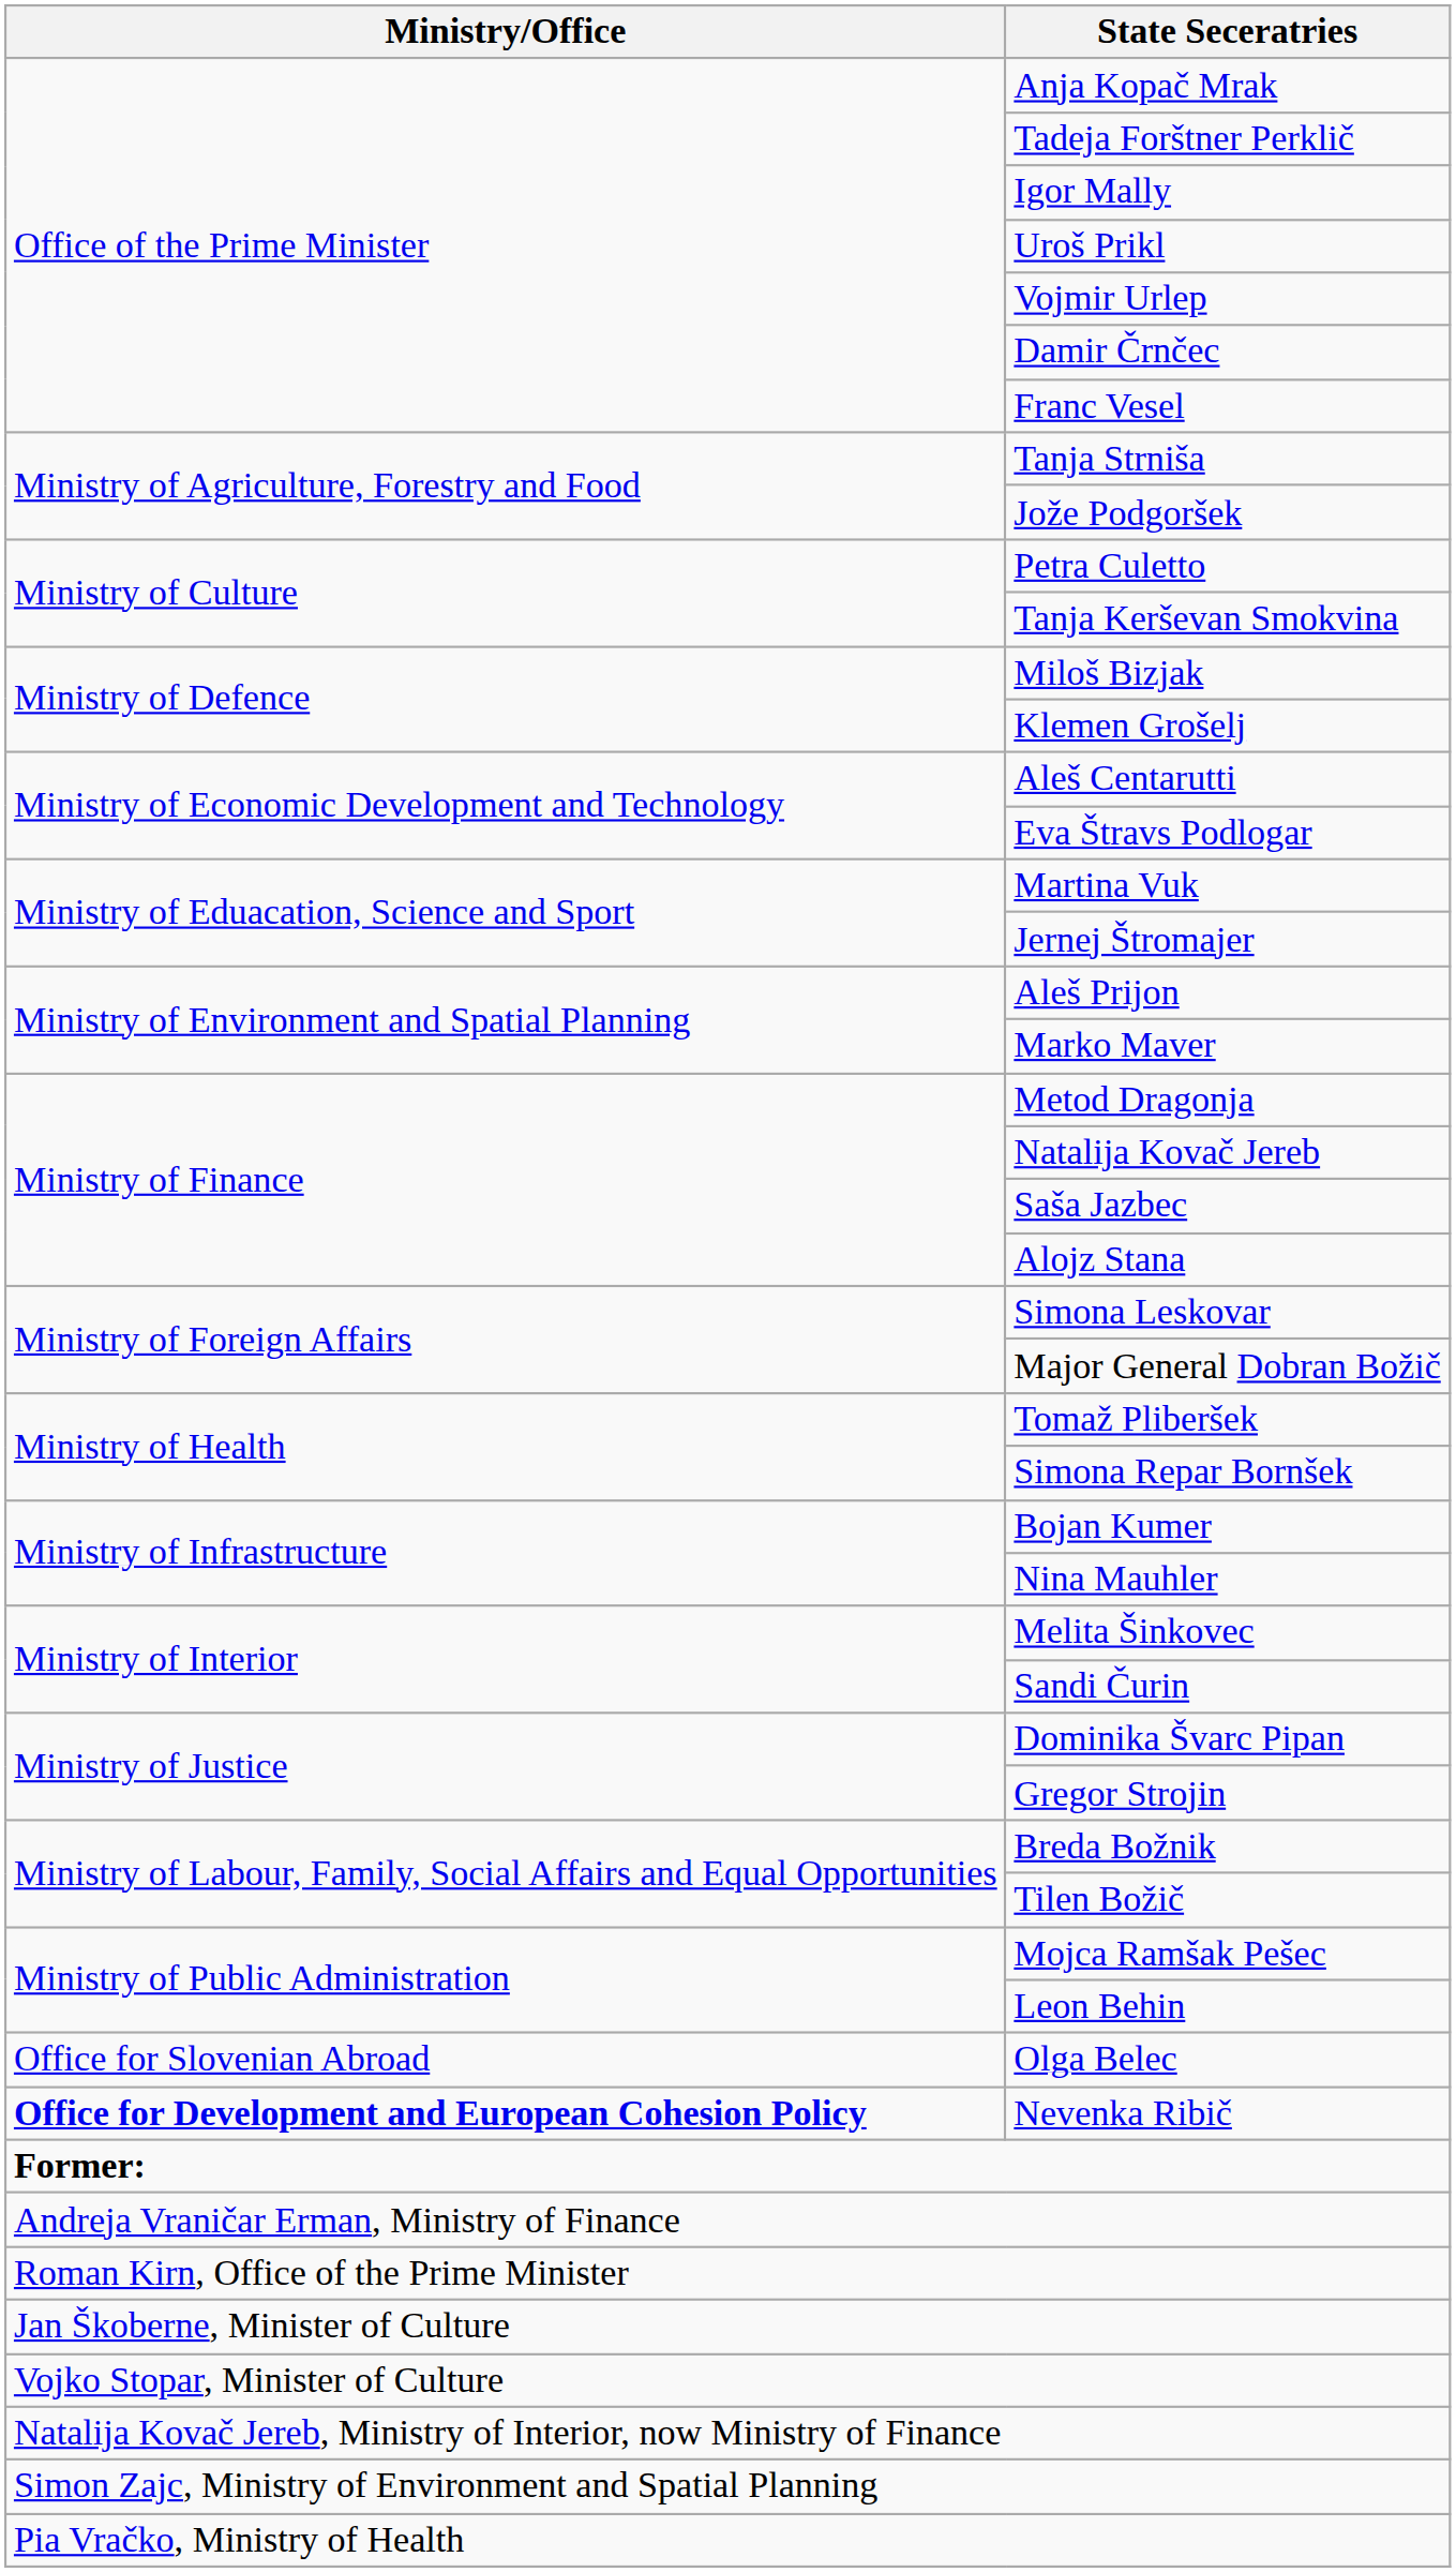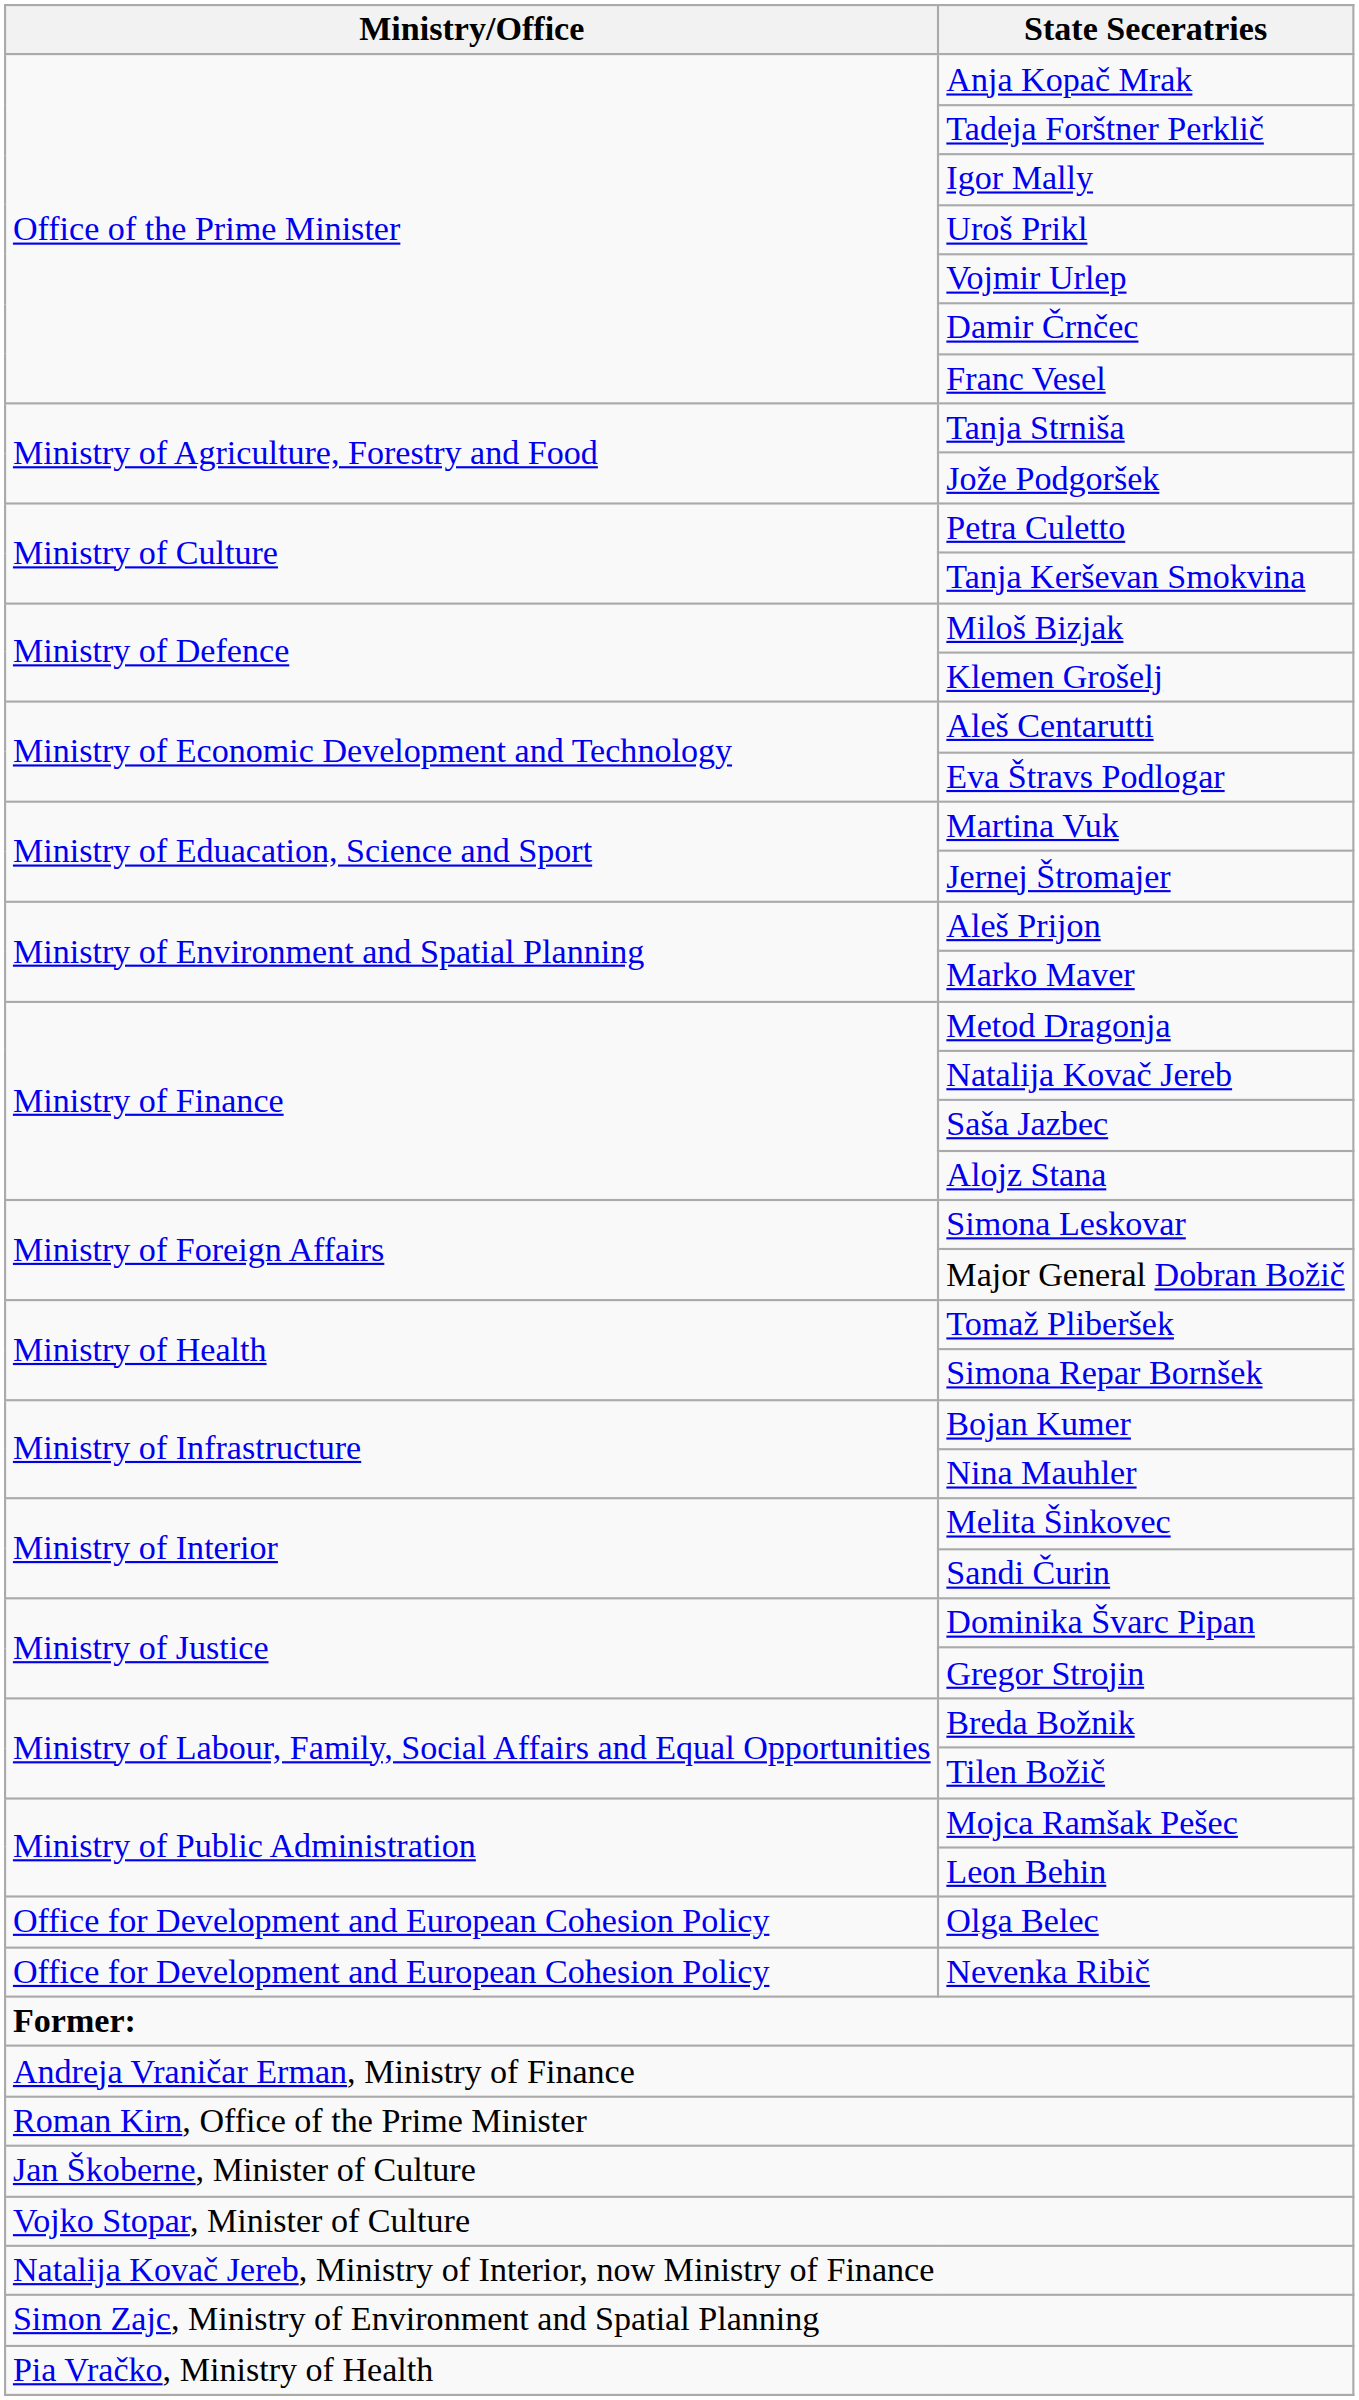Olga Belec | Ministry/Office: Office for Slovenian Abroad -> Office for Development and European Cohesion Policy
Nevenka Ribič | Ministry/Office: bold -> normal
